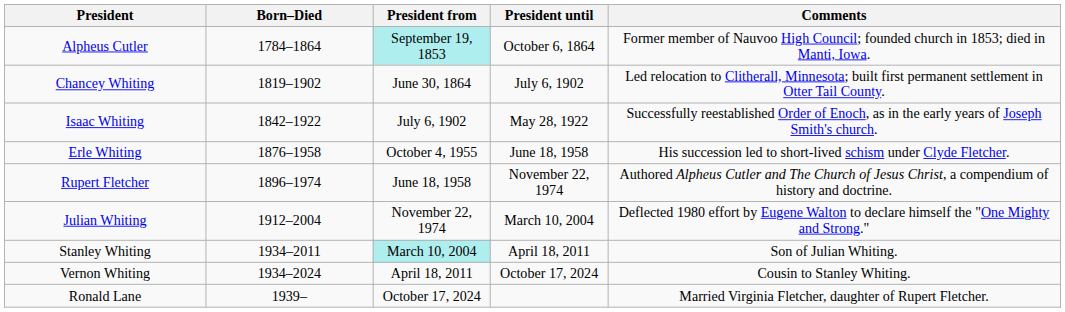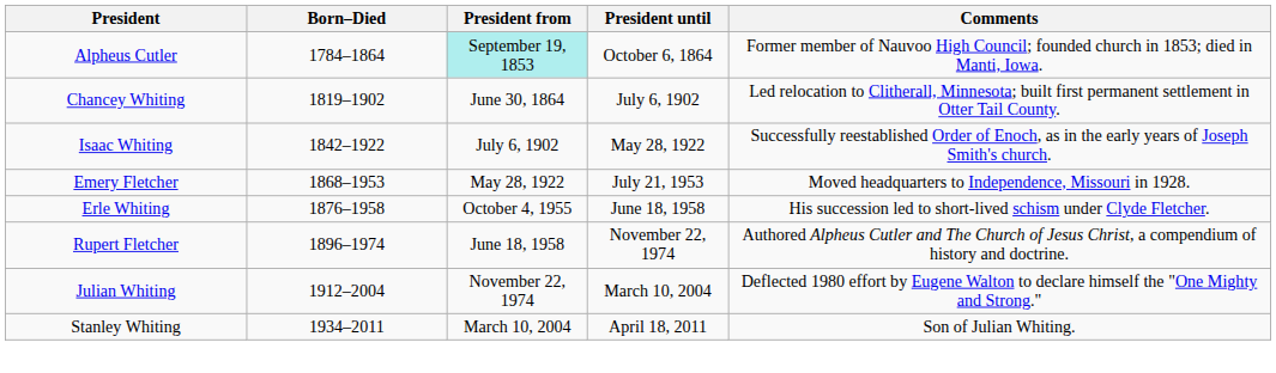+ row: Emery Fletcher | 1868–1953 | May 28, 1922 | July 21, 1953 | Moved headquarters to Independence, Missouri in 1928.
Stanley Whiting | President from: paleturquoise background -> no background
- row: Vernon Whiting | 1934–2024 | April 18, 2011 | October 17, 2024 | Cousin to Stanley Whiting.
- row: Ronald Lane | 1939– | October 17, 2024 | Married Virginia Fletcher, daughter of Rupert Fletcher.
